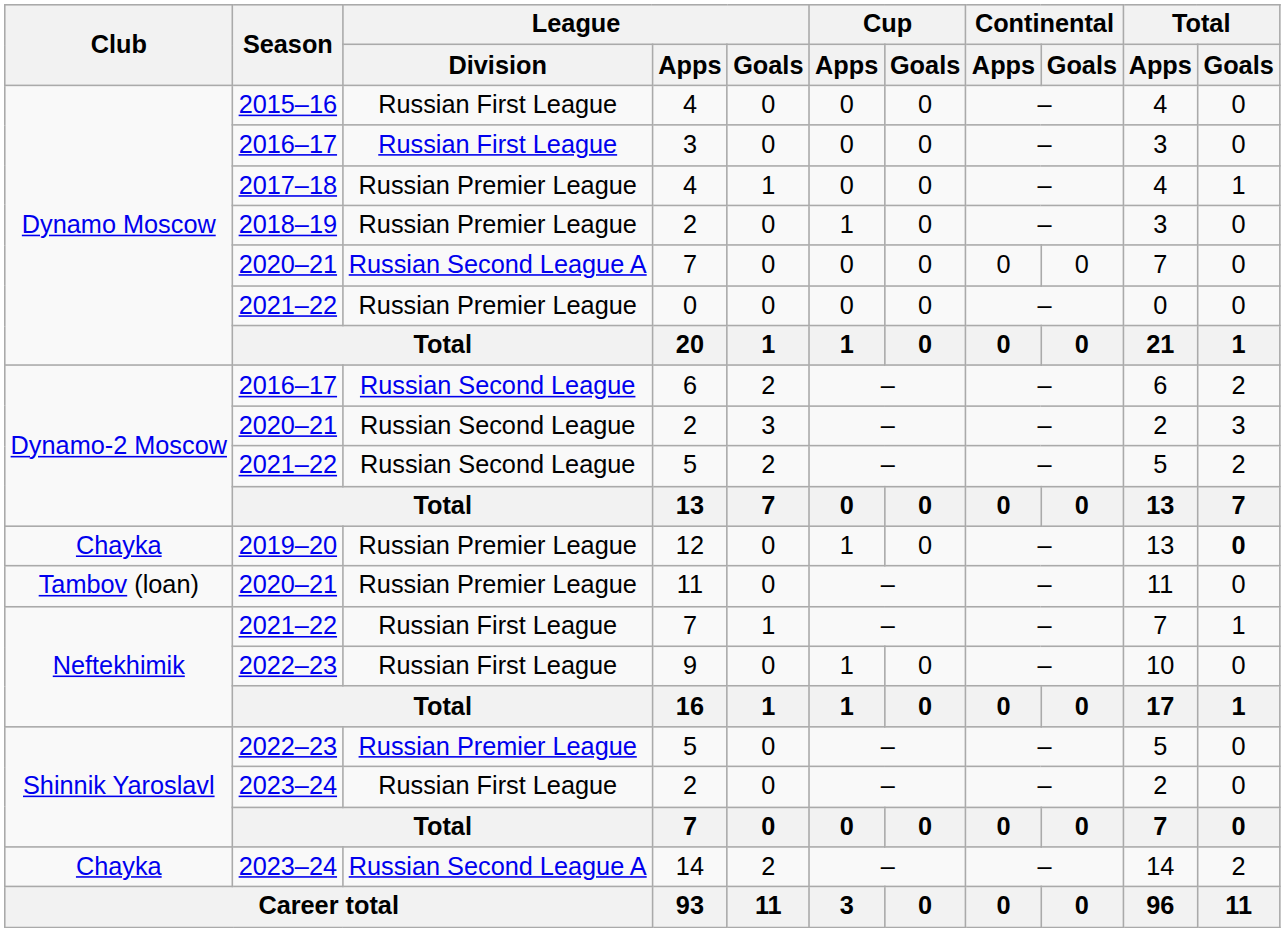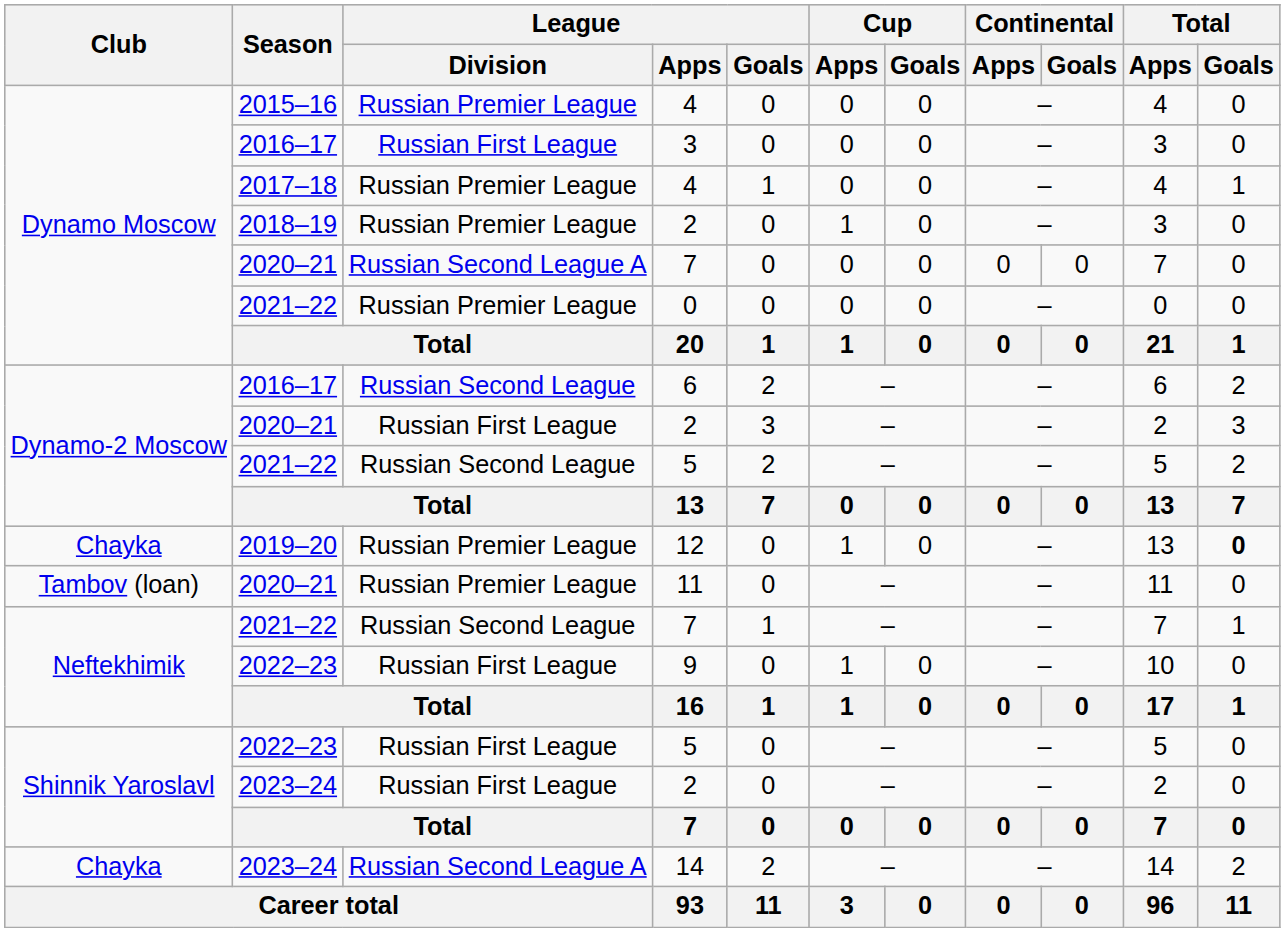2015–16 / 4 | League / Division: Russian First League -> Russian Premier League
2020–21 / 2 | League / Division: Russian Second League -> Russian First League
2021–22 / 7 | League / Division: Russian First League -> Russian Second League
2022–23 / 5 | League / Division: Russian Premier League -> Russian First League
